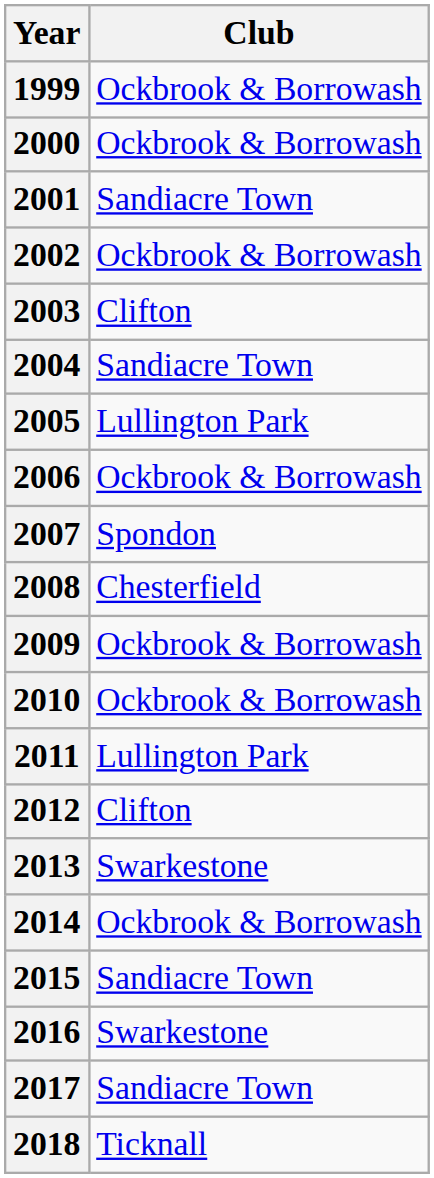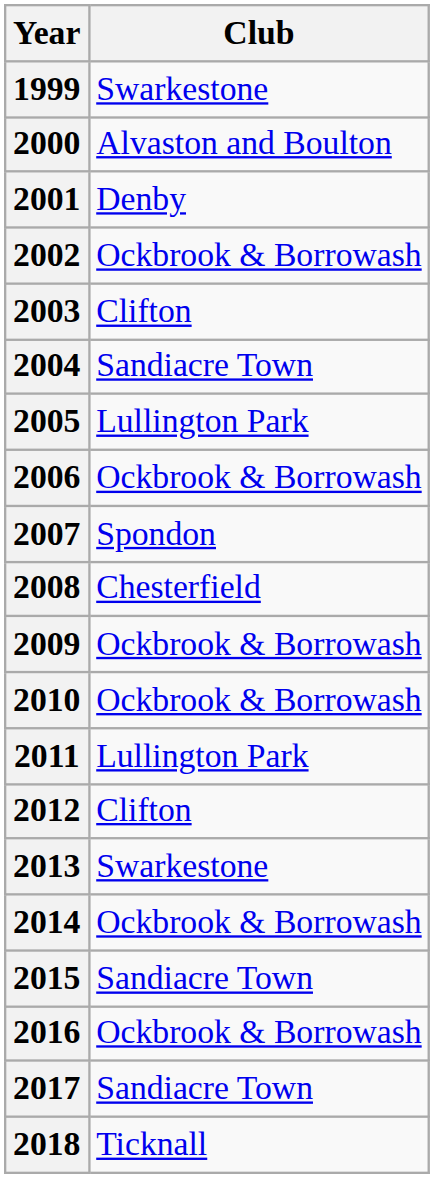1999 | Club: Ockbrook & Borrowash -> Swarkestone
2000 | Club: Ockbrook & Borrowash -> Alvaston and Boulton
2001 | Club: Sandiacre Town -> Denby
2016 | Club: Swarkestone -> Ockbrook & Borrowash
